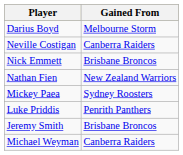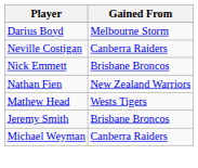+ row: Mathew Head | Wests Tigers
- row: Mickey Paea | Sydney Roosters
- row: Luke Priddis | Penrith Panthers
